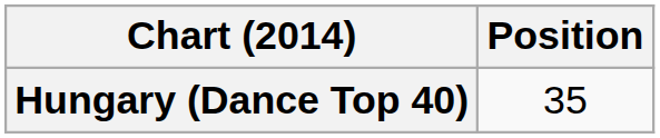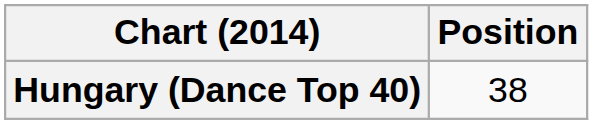Hungary (Dance Top 40) | Position: 35 -> 38
